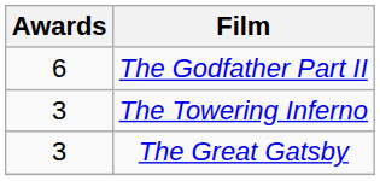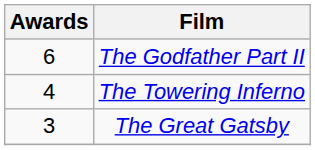The Towering Inferno | Awards: 3 -> 4
